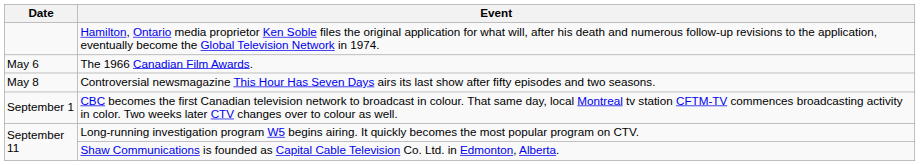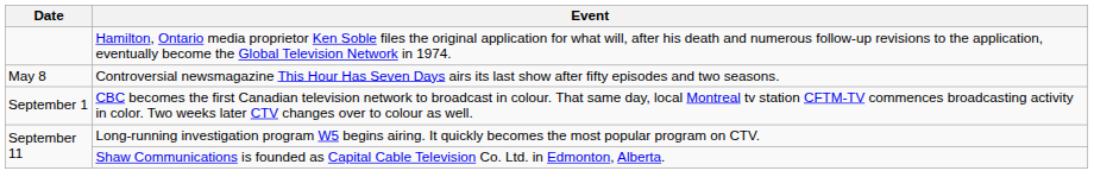- row: May 6 | The 1966 Canadian Film Awards.
